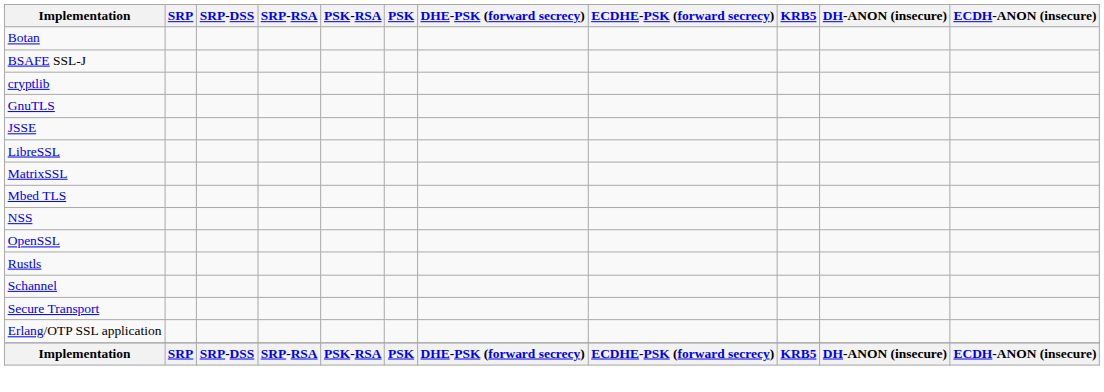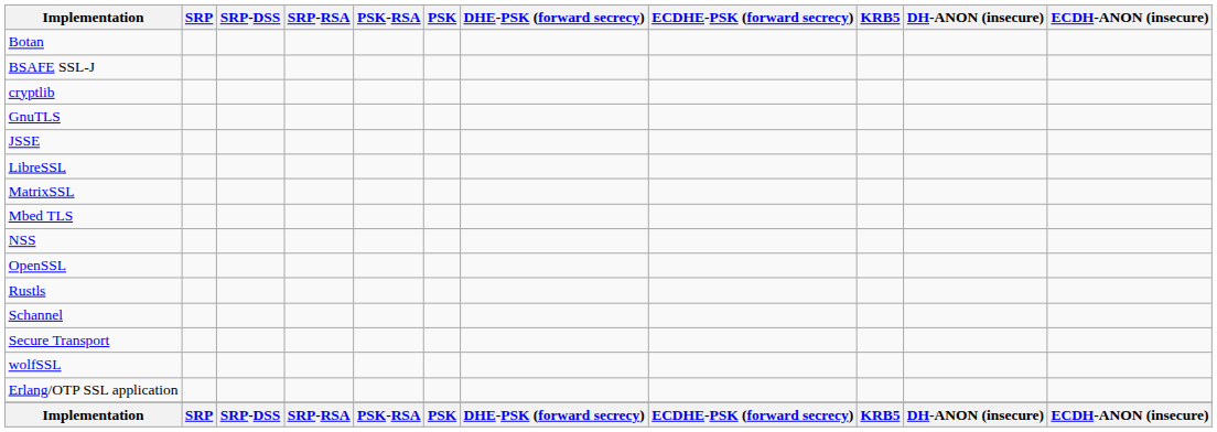+ row: wolfSSL
